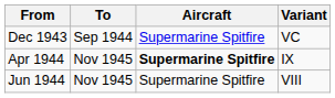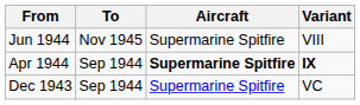rows swapped: Dec 1943 <-> Jun 1944
Apr 1944 | To: Nov 1945 -> Sep 1944
Apr 1944 | Variant: normal -> bold
